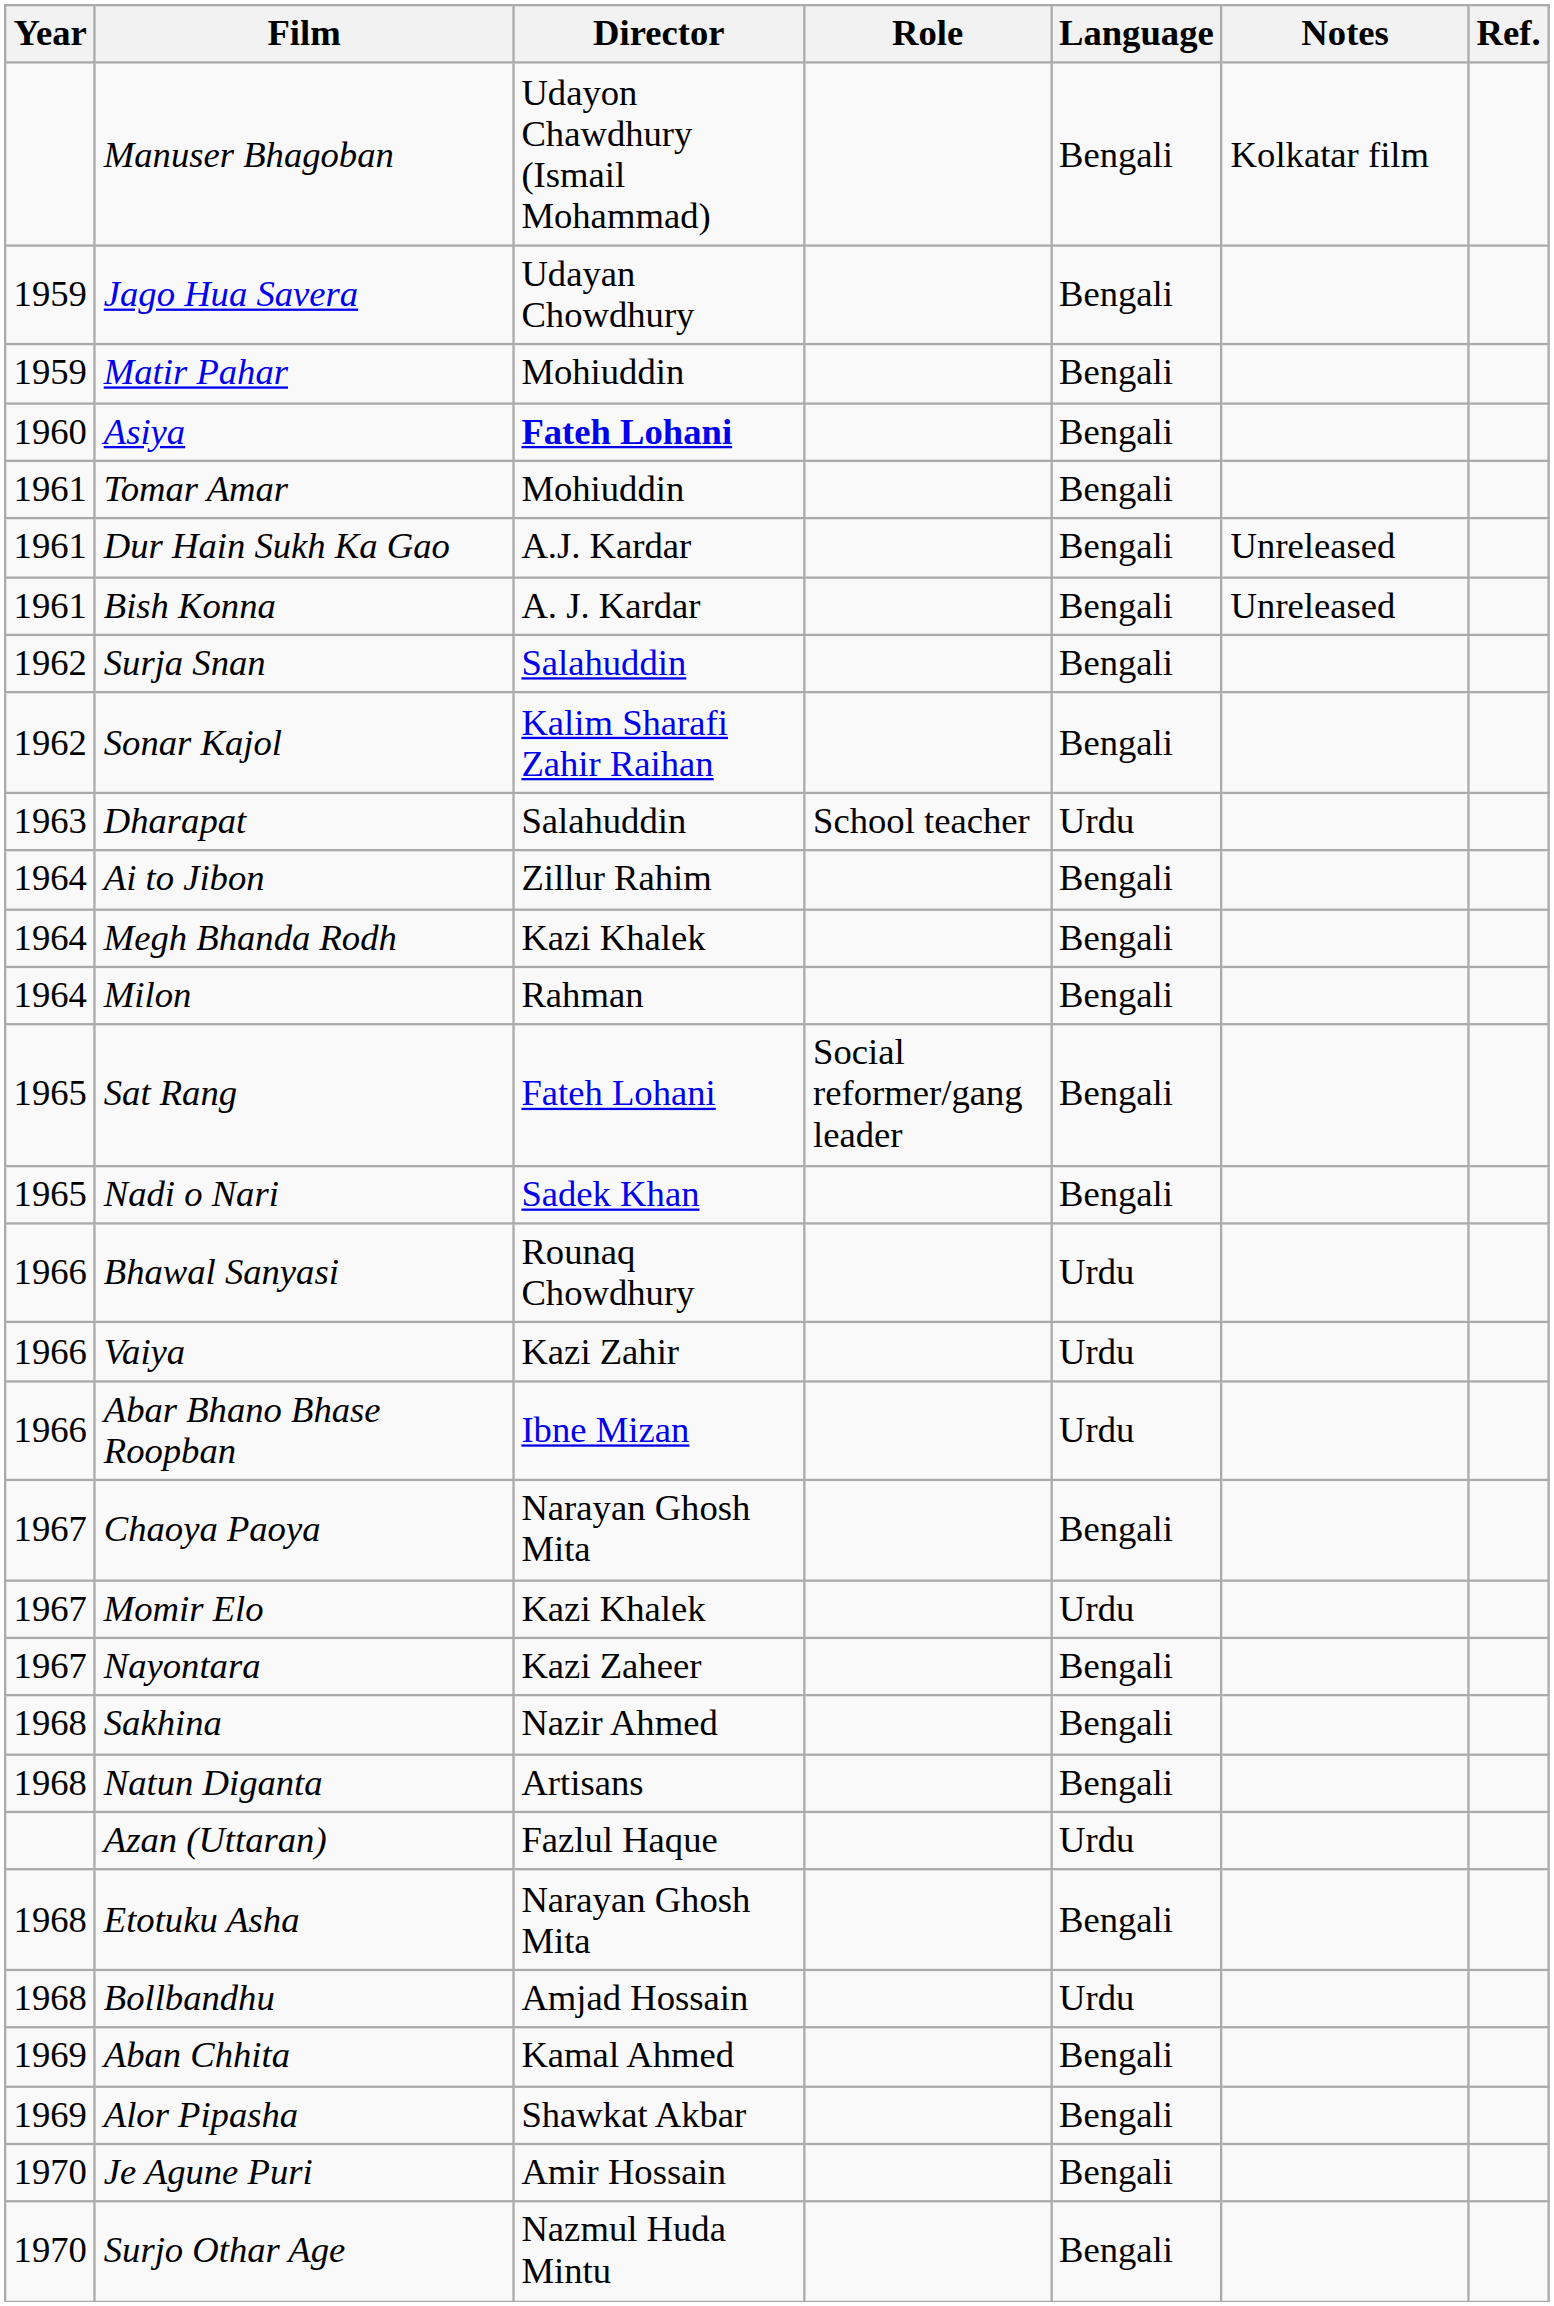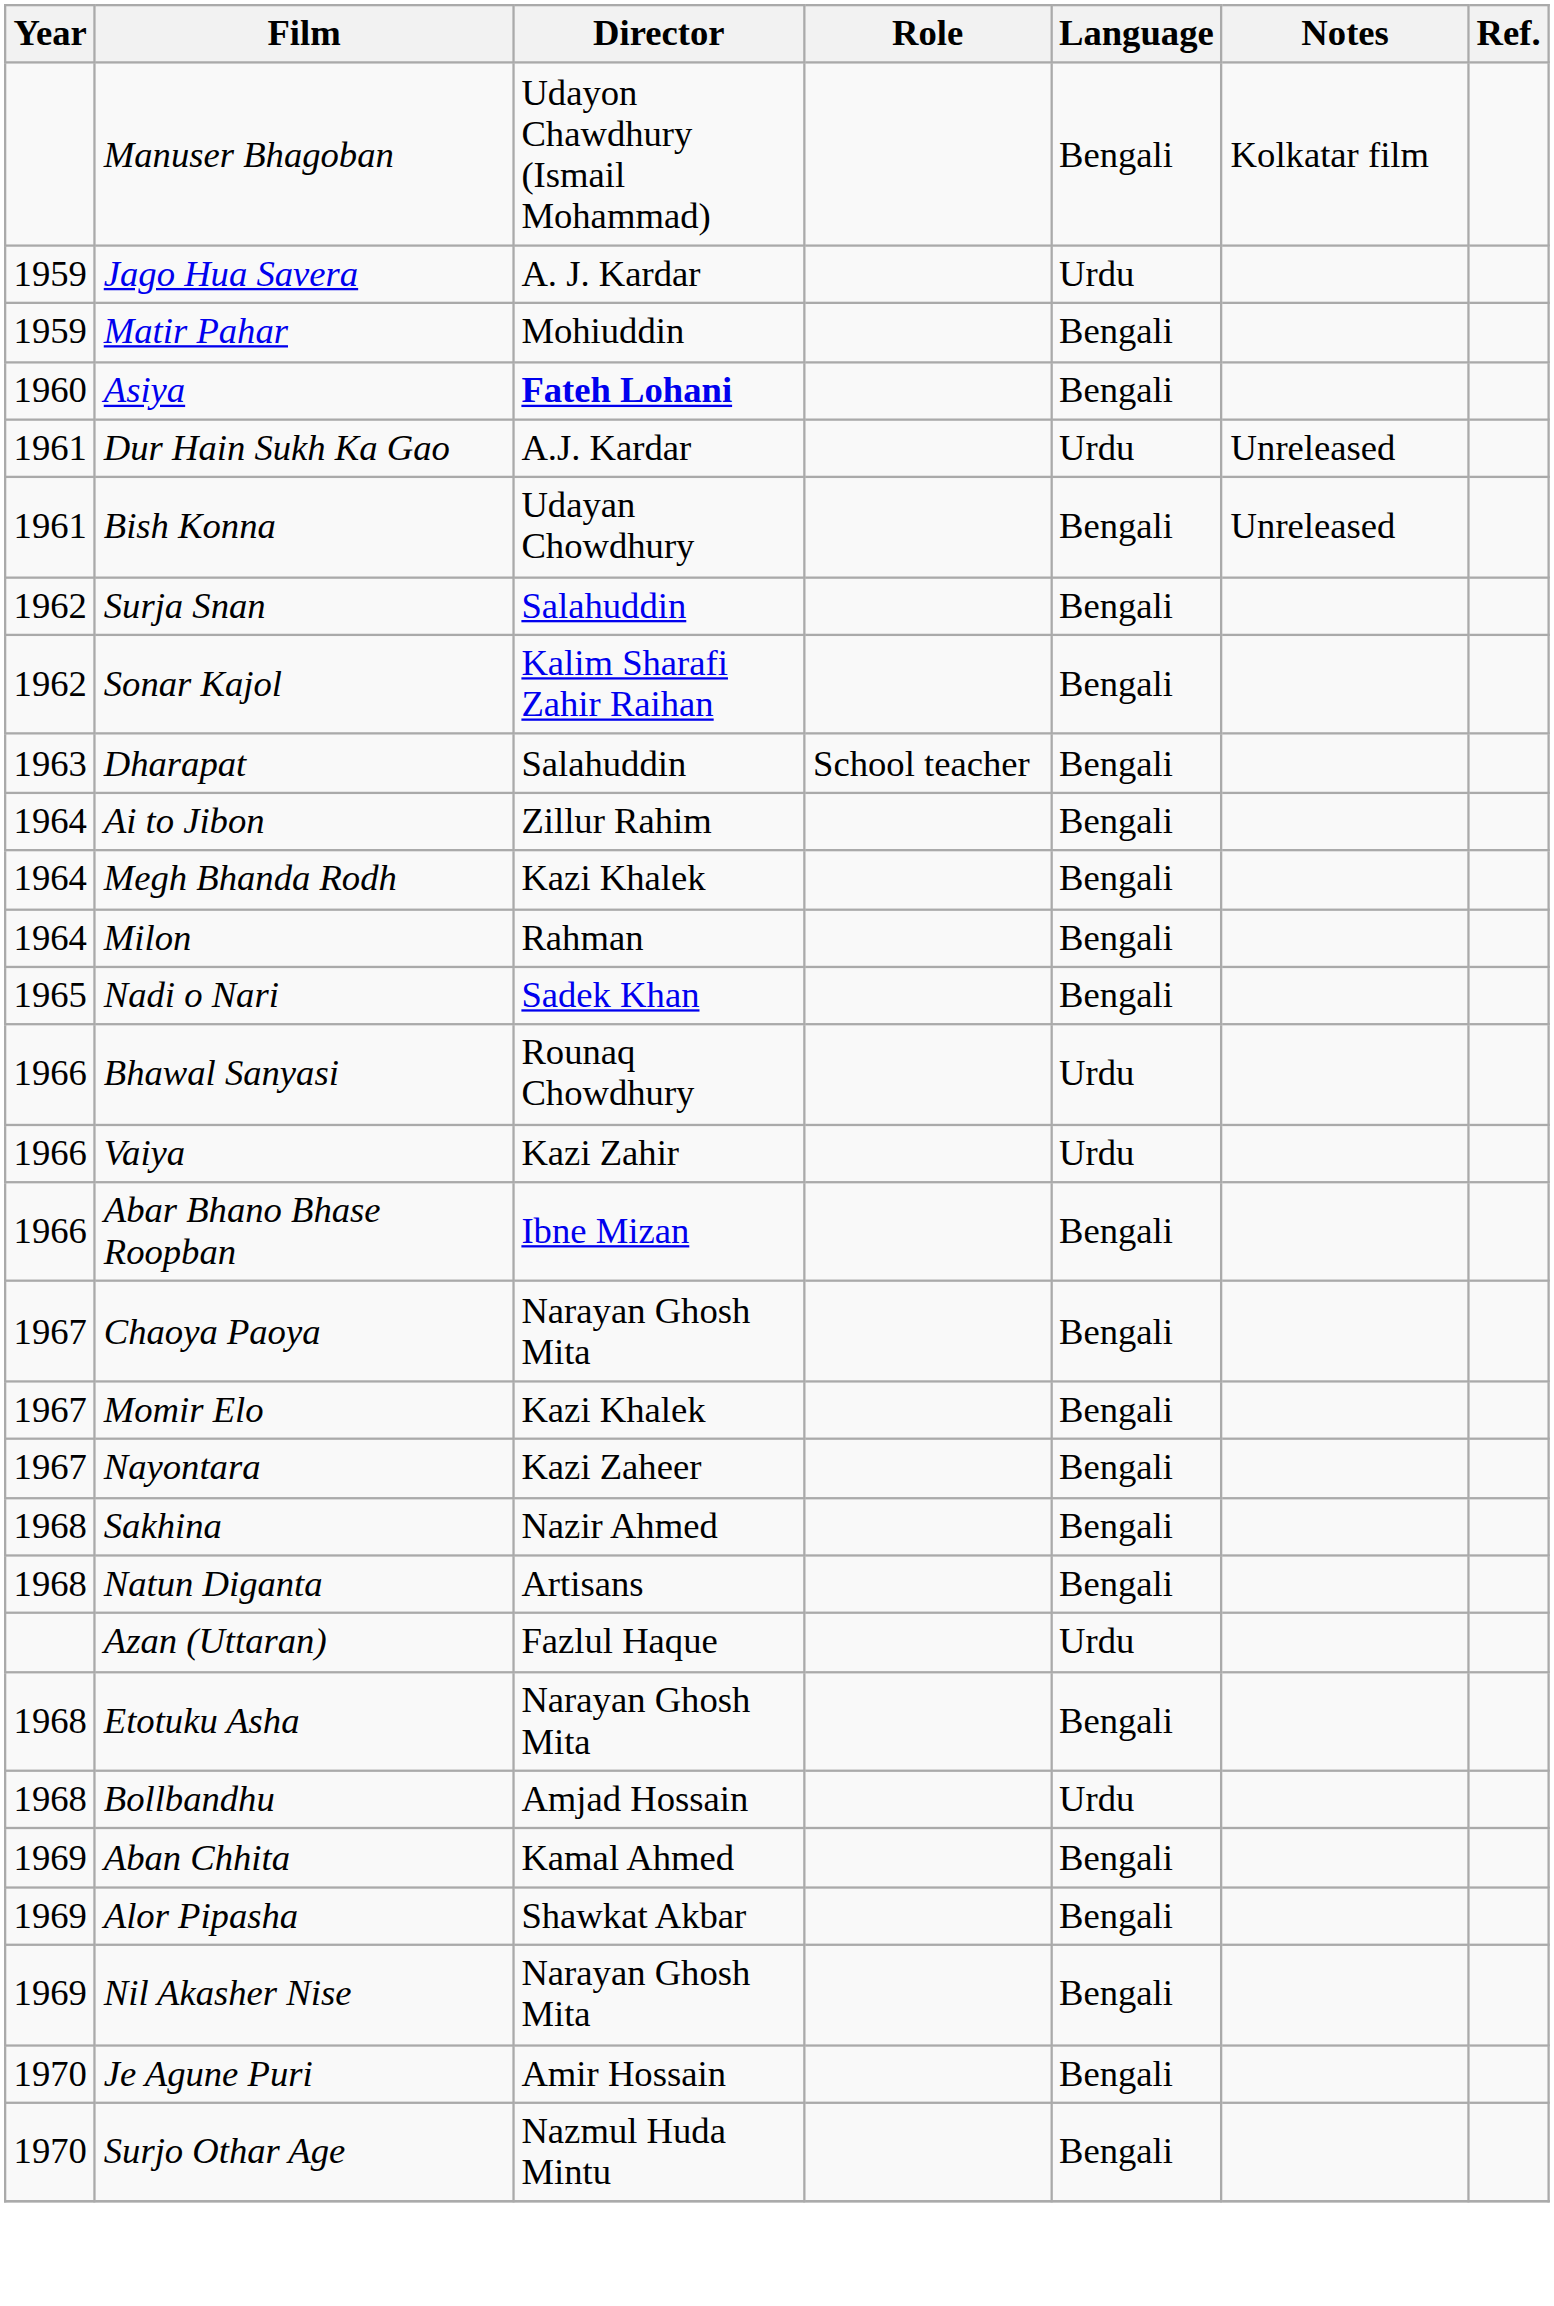Jago Hua Savera | Director: Udayan Chowdhury -> A. J. Kardar
Jago Hua Savera | Language: Bengali -> Urdu
- row: 1961 | Tomar Amar | Mohiuddin | Bengali
Dur Hain Sukh Ka Gao | Language: Bengali -> Urdu
Bish Konna | Director: A. J. Kardar -> Udayan Chowdhury
Dharapat | Language: Urdu -> Bengali
- row: 1965 | Sat Rang | Fateh Lohani | Social reformer/gang leader | Bengali
Abar Bhano Bhase Roopban | Language: Urdu -> Bengali
Momir Elo | Language: Urdu -> Bengali
+ row: 1969 | Nil Akasher Nise | Narayan Ghosh Mita | Bengali
